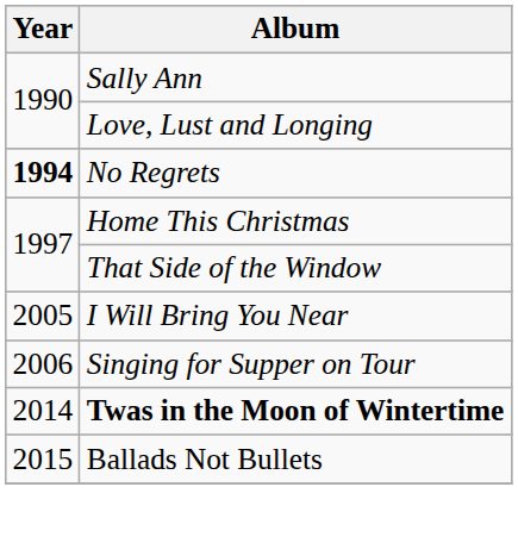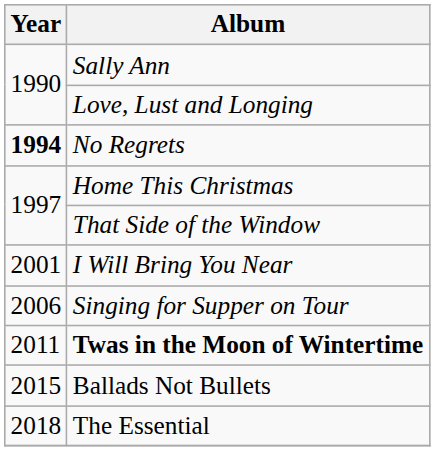I Will Bring You Near | Year: 2005 -> 2001
Twas in the Moon of Wintertime | Year: 2014 -> 2011
+ row: 2018 | The Essential
